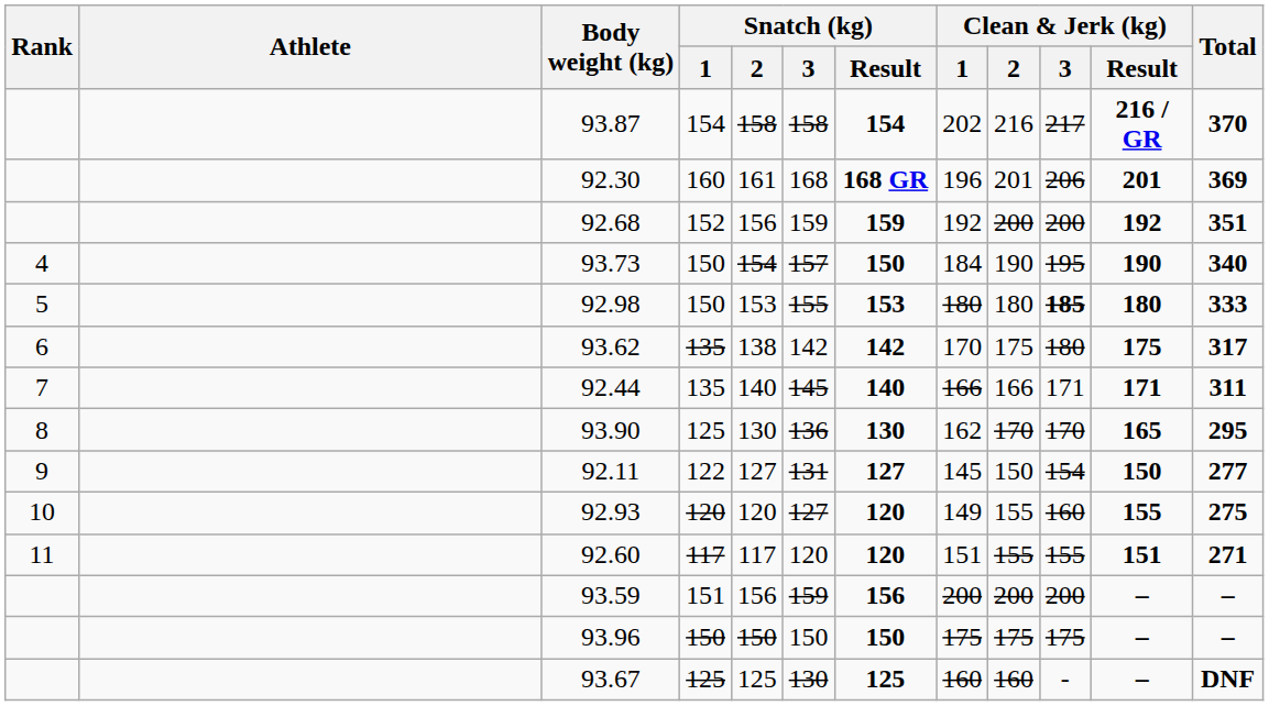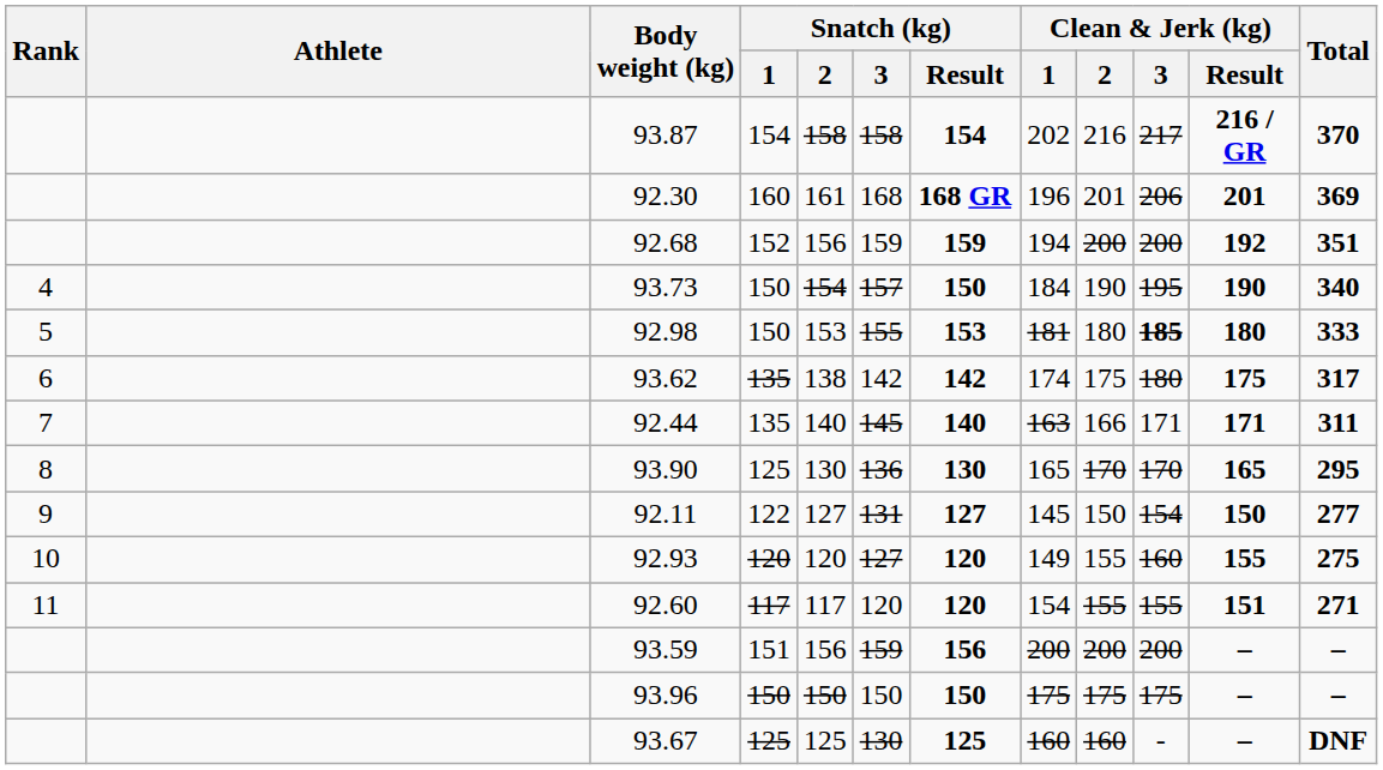92.68 | Clean & Jerk (kg) / 1: 192 -> 194
92.98 | Clean & Jerk (kg) / 1: 180 -> 181
93.62 | Clean & Jerk (kg) / 1: 170 -> 174
92.44 | Clean & Jerk (kg) / 1: 166 -> 163
93.90 | Clean & Jerk (kg) / 1: 162 -> 165
92.60 | Clean & Jerk (kg) / 1: 151 -> 154
